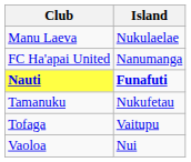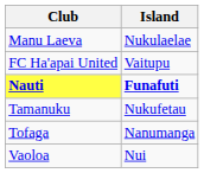FC Ha'apai United | Island: Nanumanga -> Vaitupu
Tofaga | Island: Vaitupu -> Nanumanga
